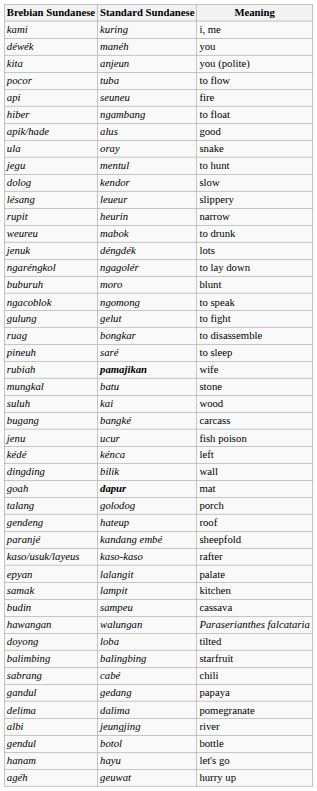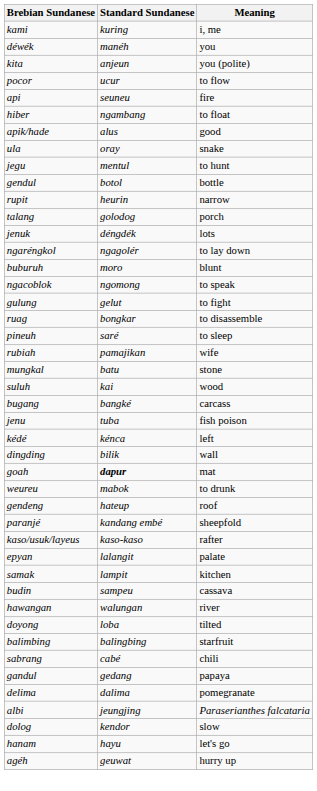pocor | Standard Sundanese: tuba -> ucur
rows swapped: dolog <-> gendul
- row: lésang | leueur | slippery
rows swapped: weureu <-> talang
rubiah | Standard Sundanese: bold -> normal
jenu | Standard Sundanese: ucur -> tuba
hawangan | Meaning: Paraserianthes falcataria -> river
albi | Meaning: river -> Paraserianthes falcataria
